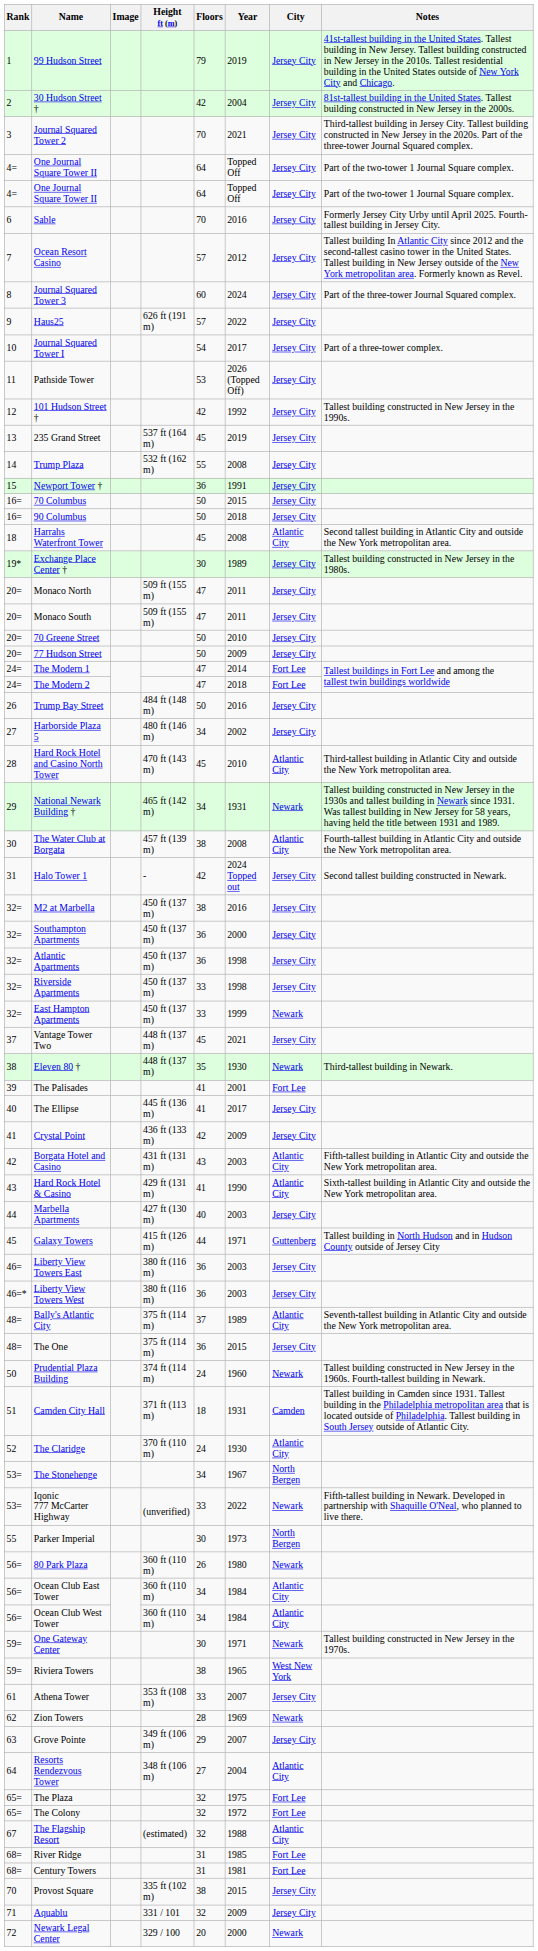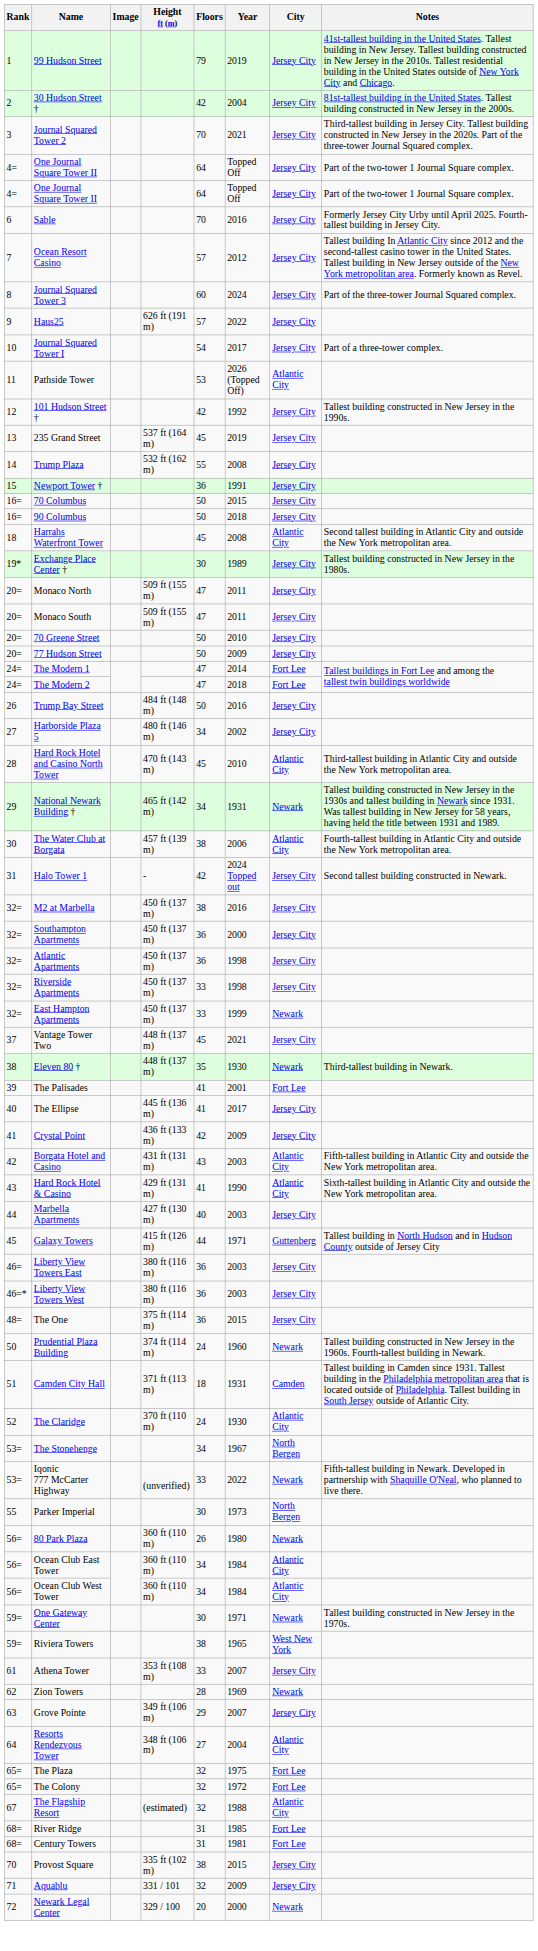Pathside Tower | City: Jersey City -> Atlantic City
The Water Club at Borgata | Year: 2008 -> 2006
- row: 48= | Bally's Atlantic City | 375 ft (114 m) | 37 | 1989 | Atlantic City | Seventh-tallest building in Atlantic City and outside the New York metropolitan area.
